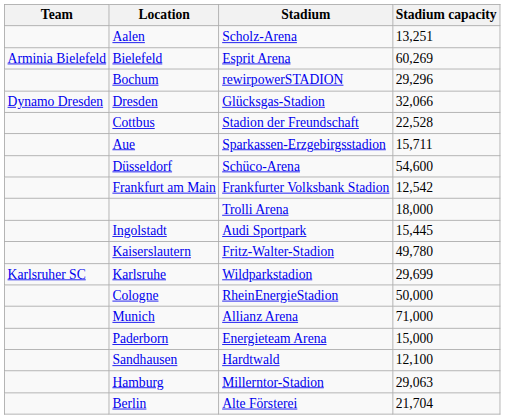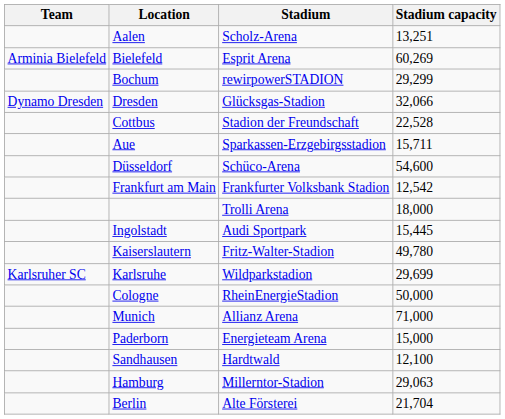Bochum | Stadium capacity: 29,296 -> 29,299
